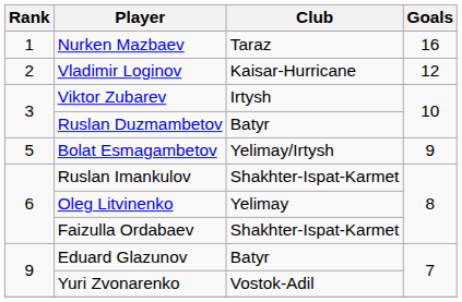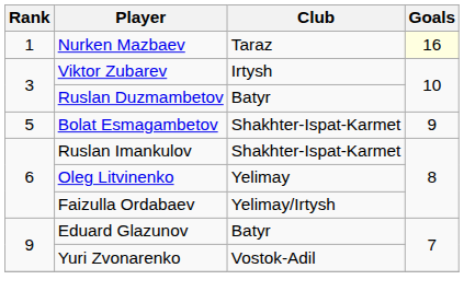Nurken Mazbaev | Goals: no background -> lightyellow background
- row: 2 | Vladimir Loginov | Kaisar-Hurricane | 12
Bolat Esmagambetov | Club: Yelimay/Irtysh -> Shakhter-Ispat-Karmet
Faizulla Ordabaev | Club: Shakhter-Ispat-Karmet -> Yelimay/Irtysh
